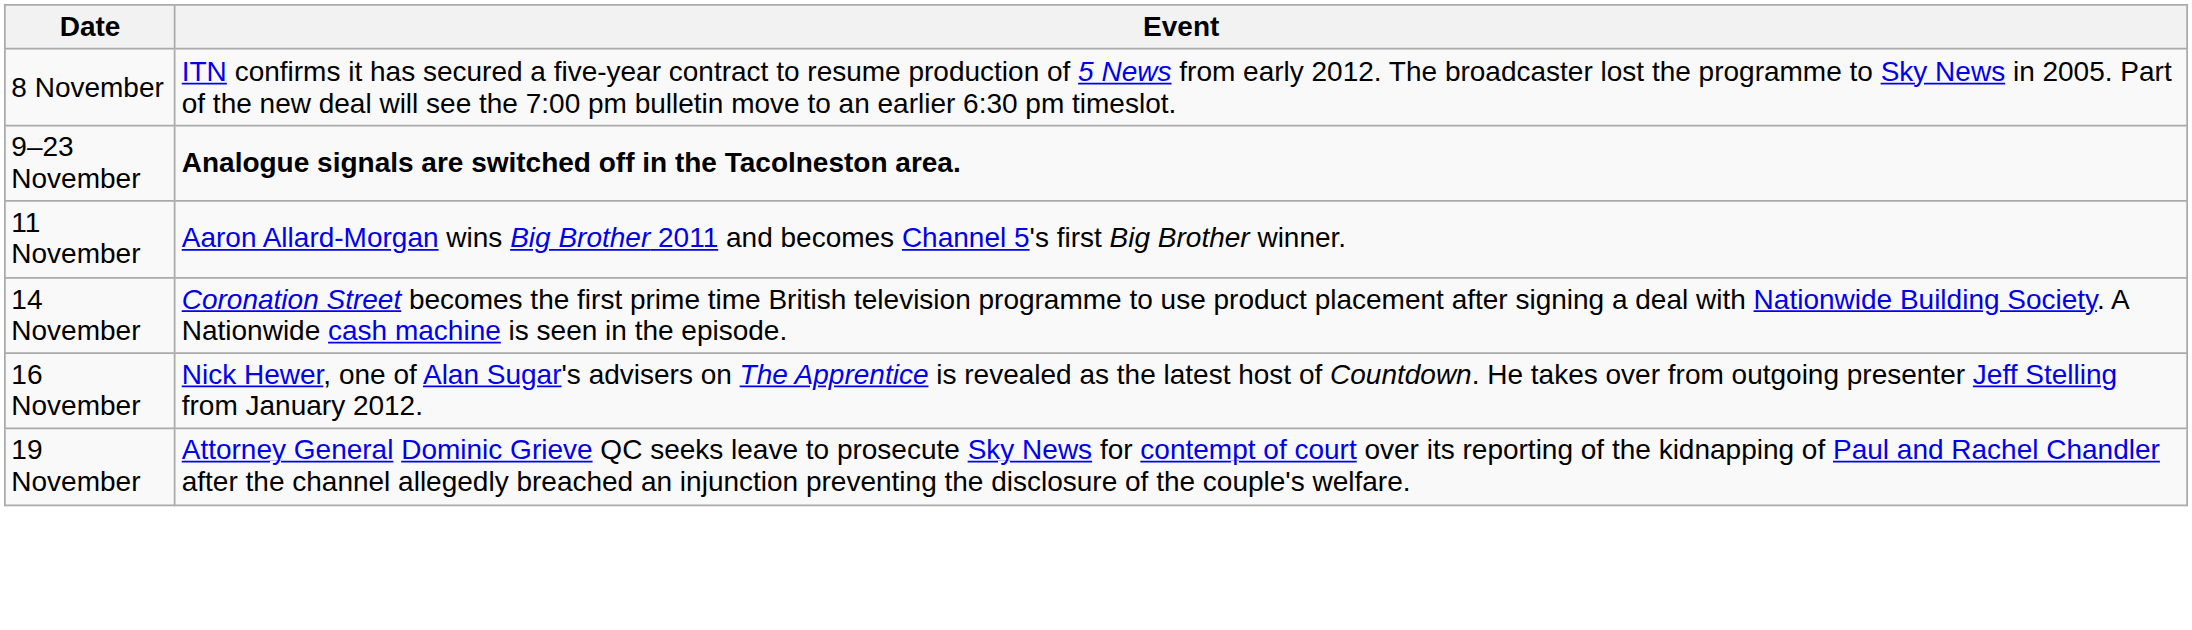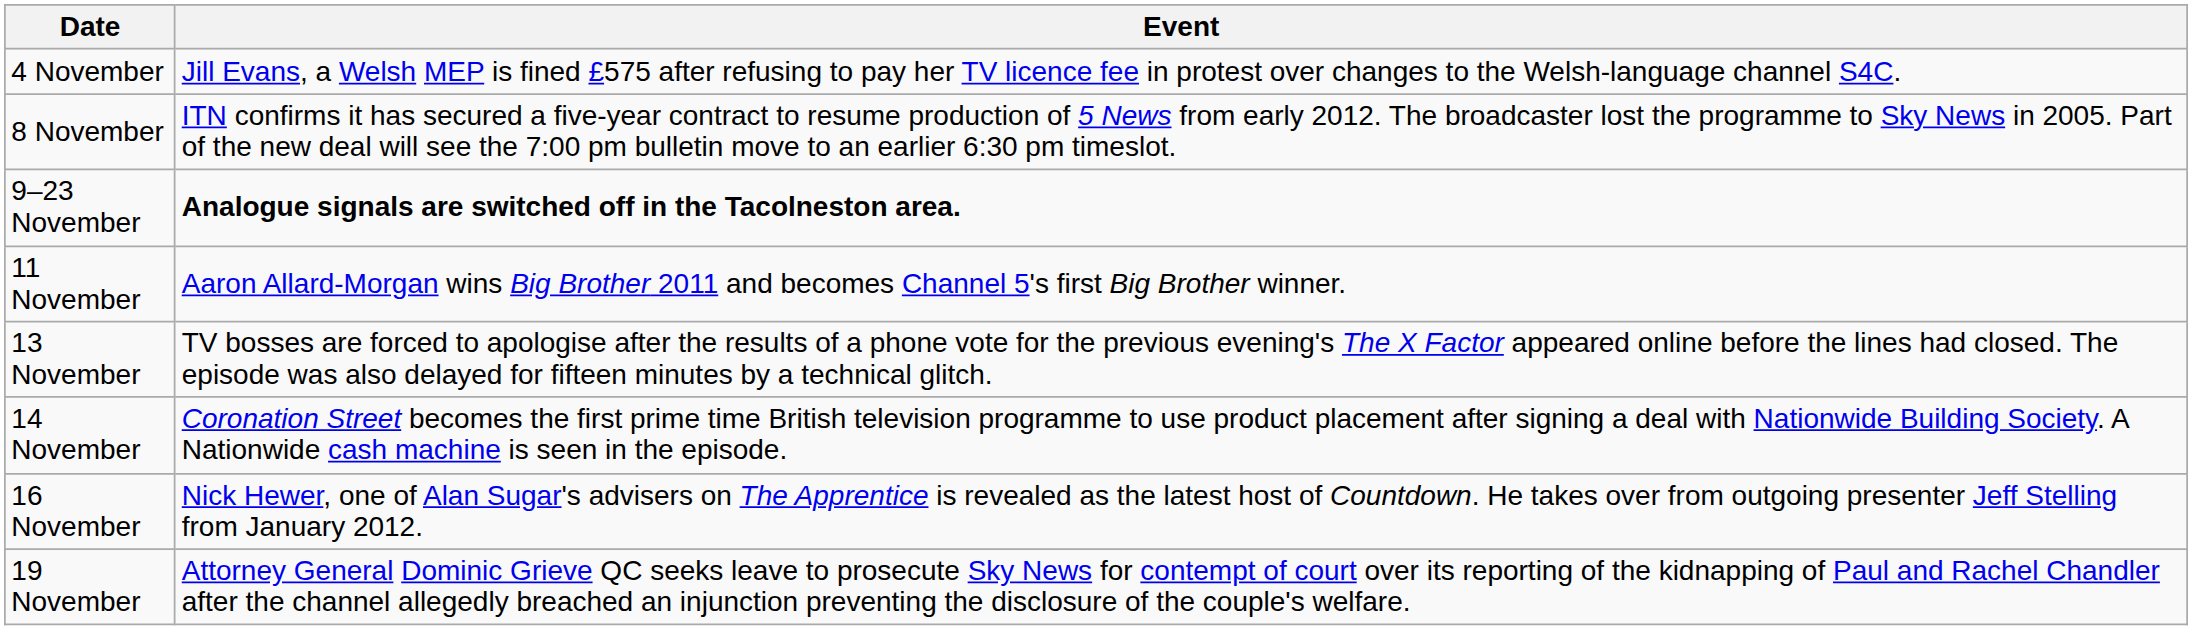+ row: 4 November | Jill Evans, a Welsh MEP is fined £575 after refusing to pay her TV licence fee in protest over changes to the Welsh-language channel S4C.
+ row: 13 November | TV bosses are forced to apologise after the results of a phone vote for the previous evening's The X Factor appeared online before the lines had closed. The episode was also delayed for fifteen minutes by a technical glitch.
